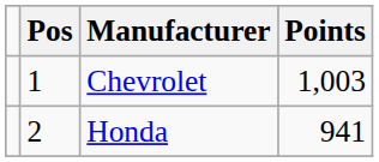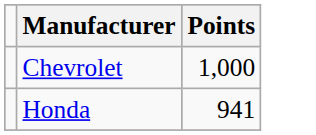- column: Pos | 1 | 2
Chevrolet | Points: 1,003 -> 1,000
